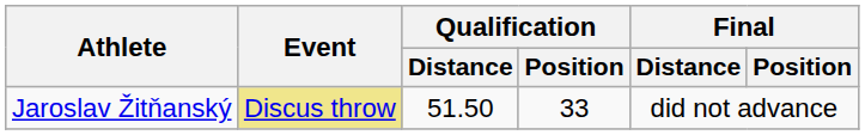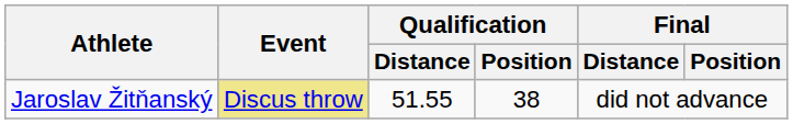Jaroslav Žitňanský | Qualification / Distance: 51.50 -> 51.55
Jaroslav Žitňanský | Qualification / Position: 33 -> 38
